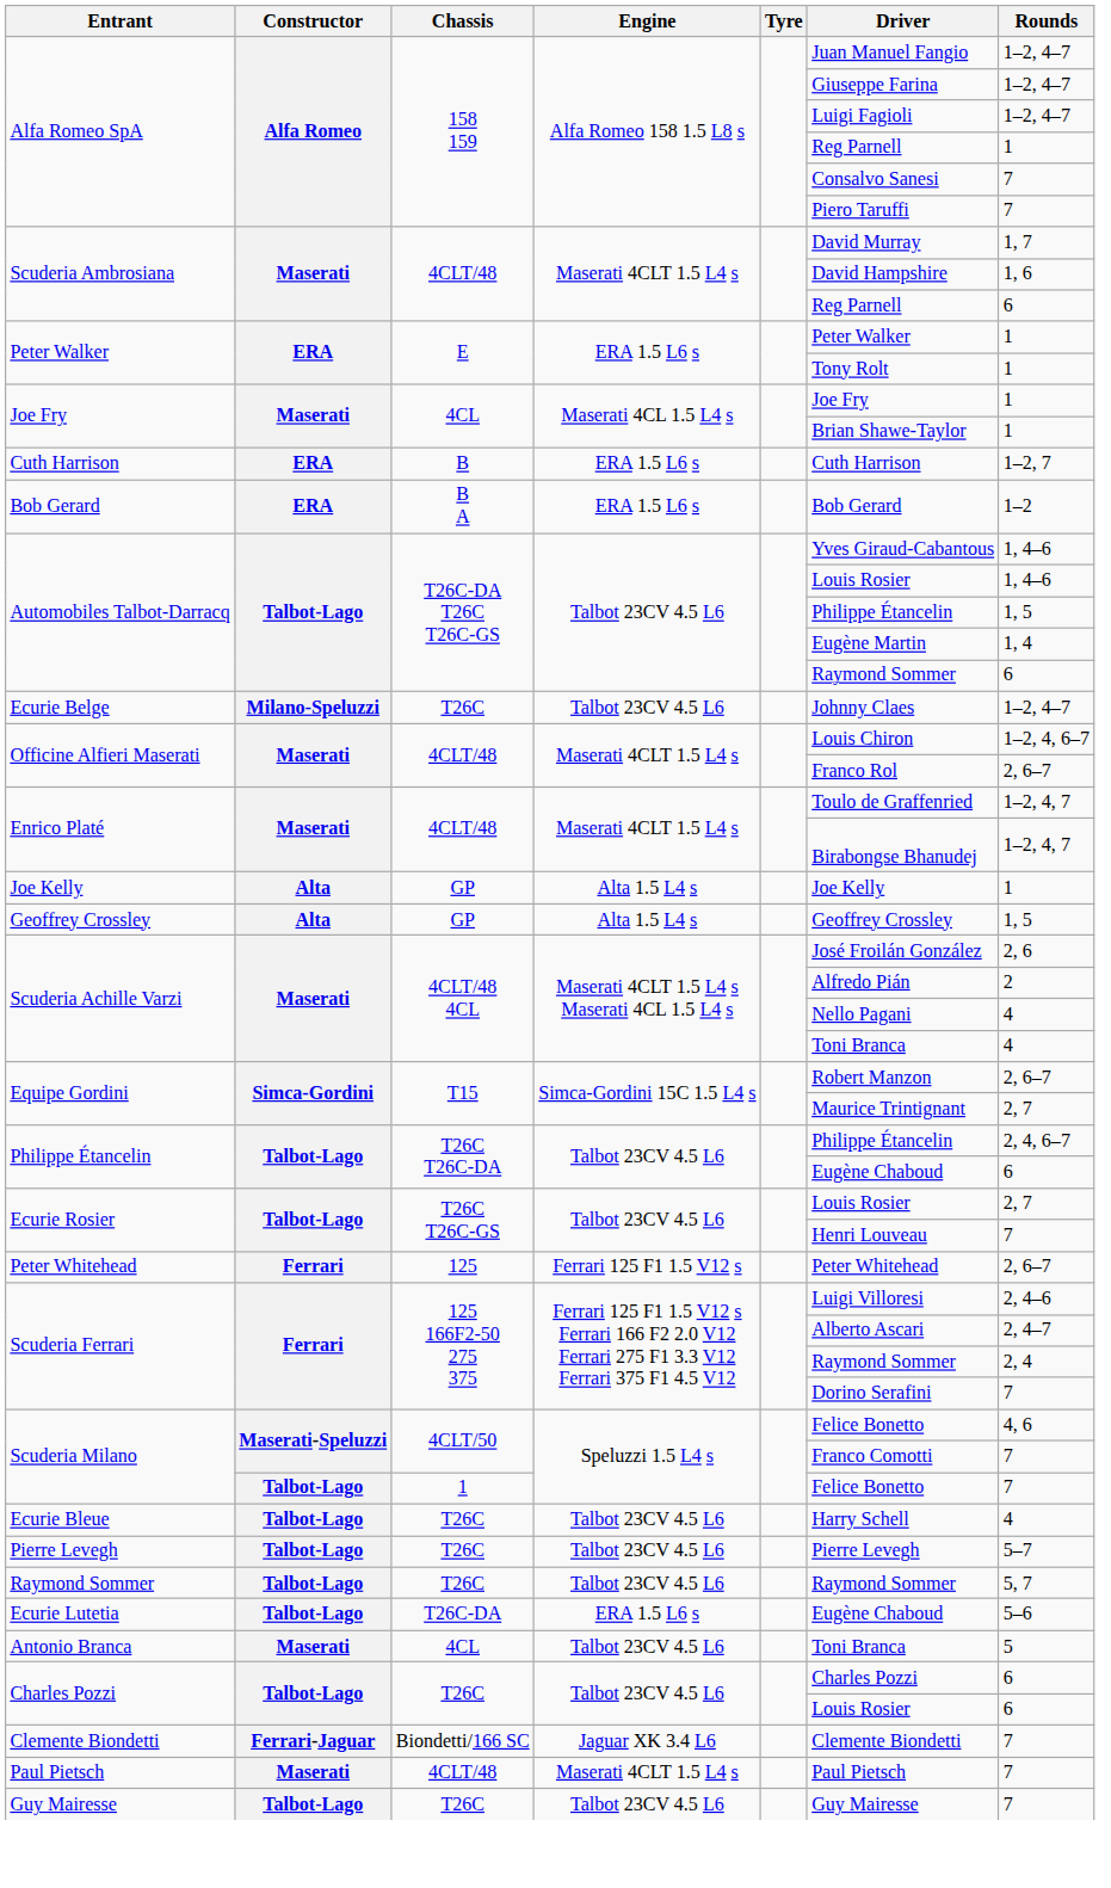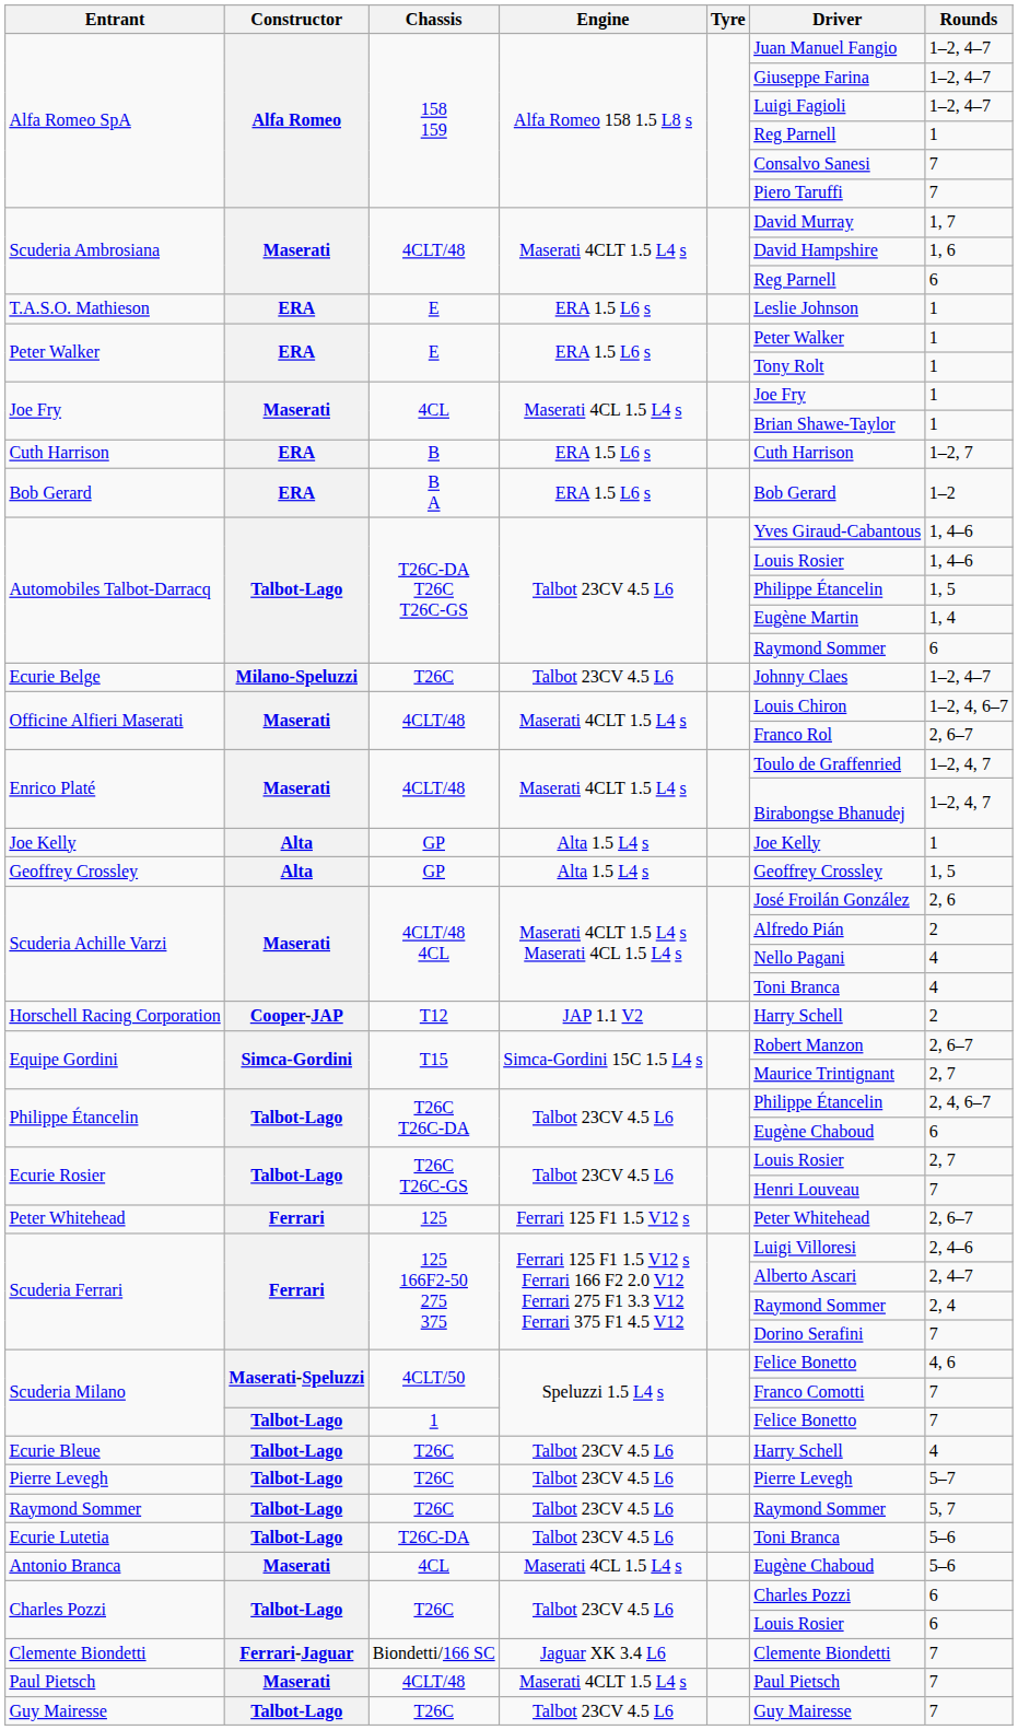+ row: T.A.S.O. Mathieson | ERA | E | ERA 1.5 L6 s | Leslie Johnson | 1
+ row: Horschell Racing Corporation | Cooper-JAP | T12 | JAP 1.1 V2 | Harry Schell | 2
Ecurie Lutetia | Engine: ERA 1.5 L6 s -> Talbot 23CV 4.5 L6
Ecurie Lutetia | Driver: Eugène Chaboud -> Toni Branca
Antonio Branca | Engine: Talbot 23CV 4.5 L6 -> Maserati 4CL 1.5 L4 s
Antonio Branca | Driver: Toni Branca -> Eugène Chaboud
Antonio Branca | Rounds: 5 -> 5–6
